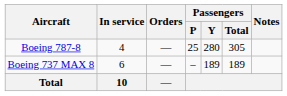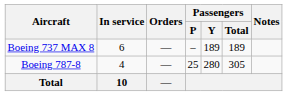rows swapped: Boeing 737 MAX 8 <-> Boeing 787-8
